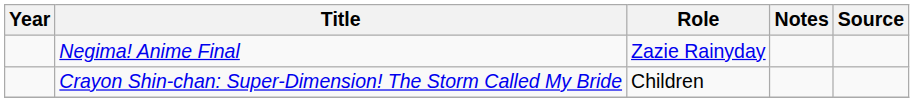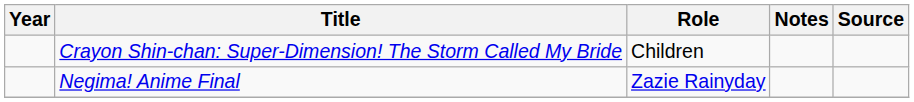rows swapped: Crayon Shin-chan: Super-Dimension! The Storm Called My Bride <-> Negima! Anime Final
